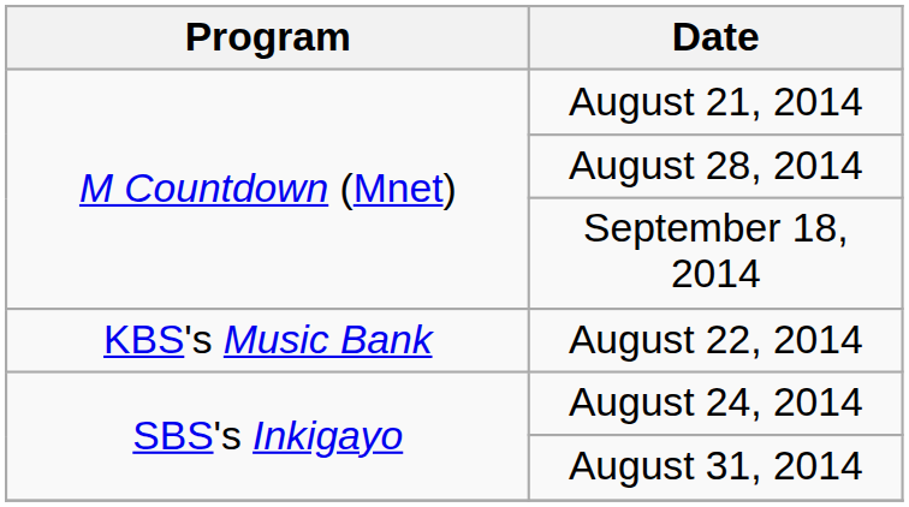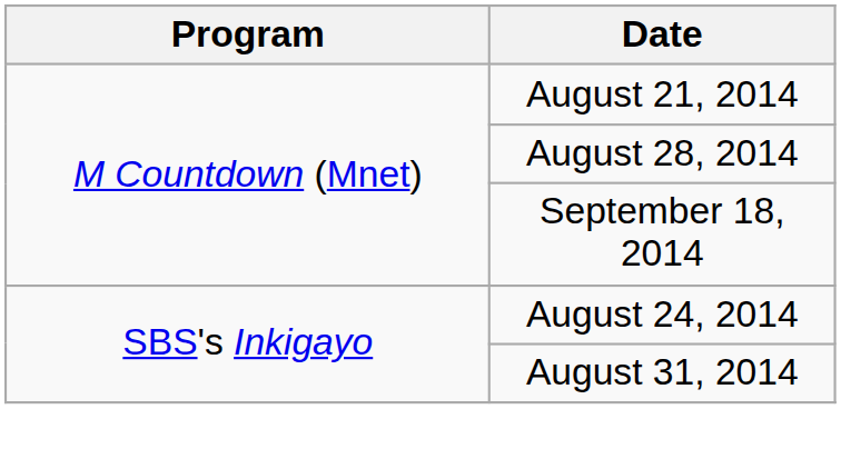- row: KBS's Music Bank | August 22, 2014
